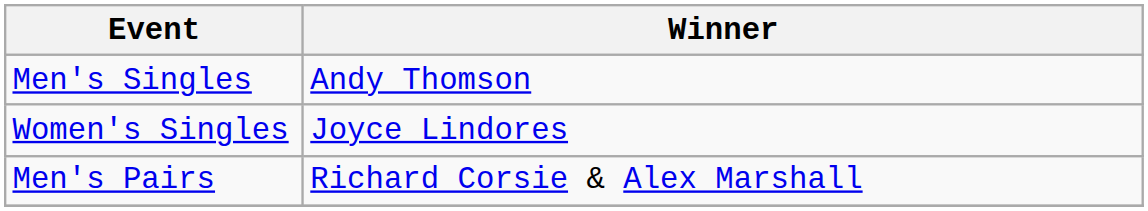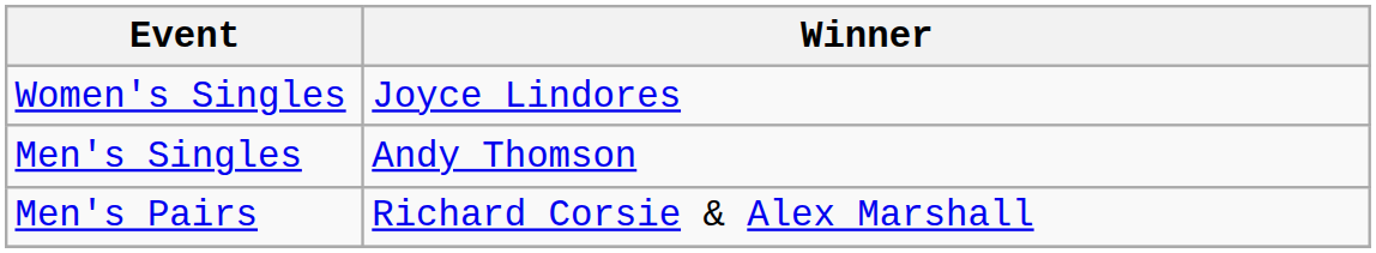rows swapped: Men's Singles <-> Women's Singles
